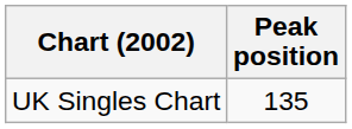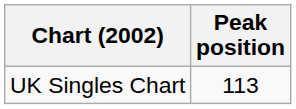UK Singles Chart | Peak position: 135 -> 113
